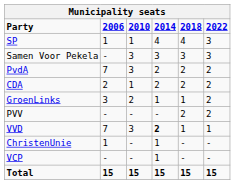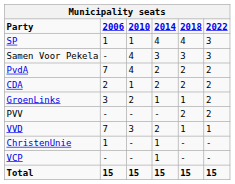Samen Voor Pekela | 2010: 3 -> 4
PvdA | 2010: 3 -> 4
VVD | 2014: bold -> normal
